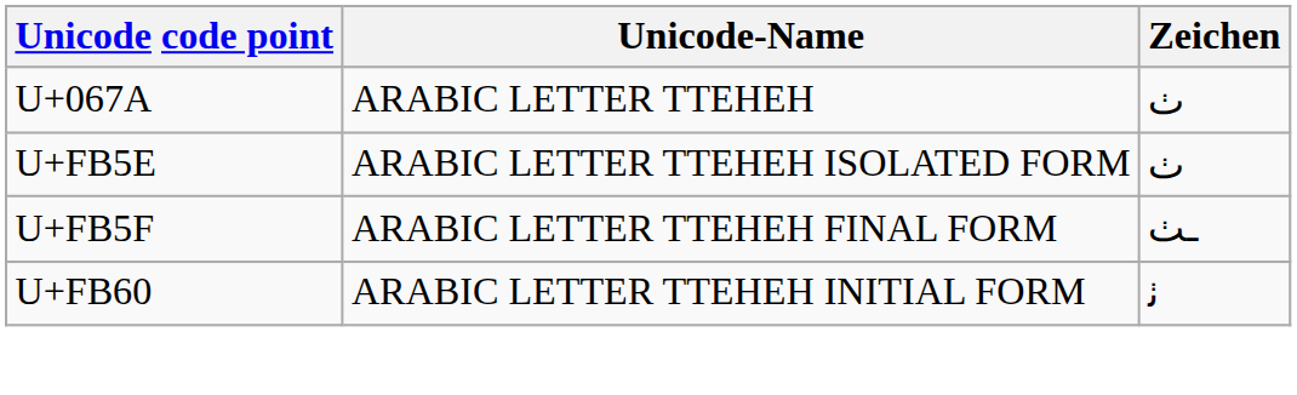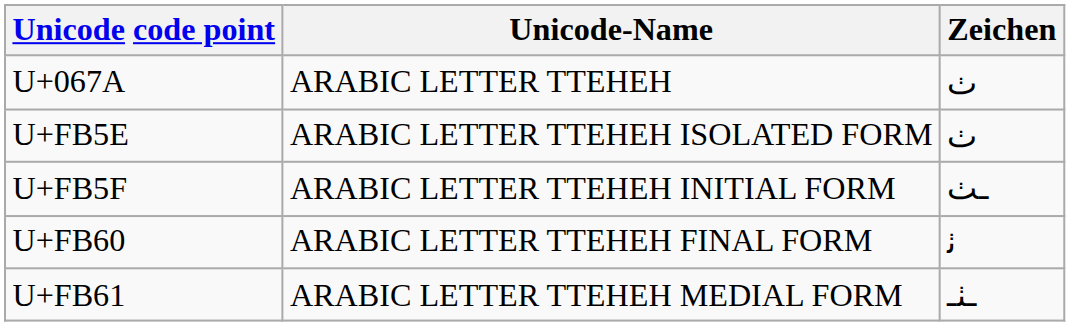U+FB5F | Unicode-Name: ARABIC LETTER TTEHEH FINAL FORM -> ARABIC LETTER TTEHEH INITIAL FORM
U+FB60 | Unicode-Name: ARABIC LETTER TTEHEH INITIAL FORM -> ARABIC LETTER TTEHEH FINAL FORM
+ row: U+FB61 | ARABIC LETTER TTEHEH MEDIAL FORM | ـٺـ
